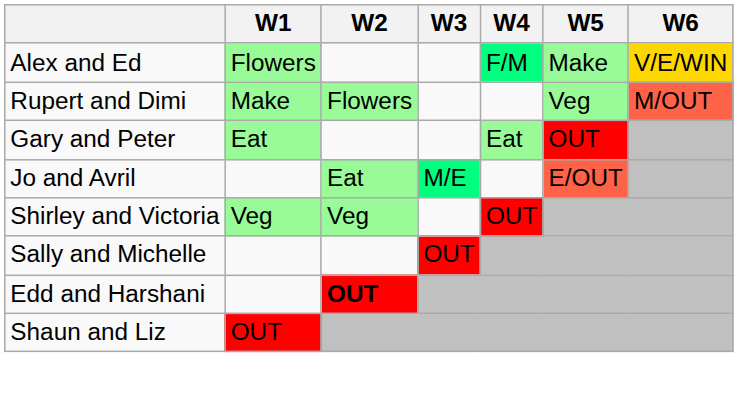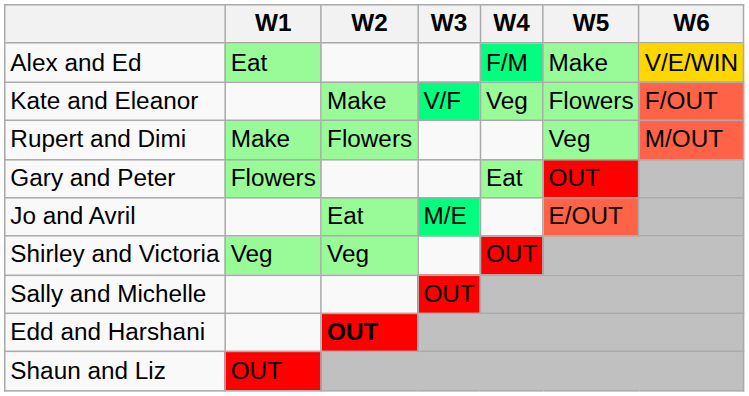Alex and Ed | W1: Flowers -> Eat
+ row: Kate and Eleanor | Make | V/F | Veg | Flowers | F/OUT
Gary and Peter | W1: Eat -> Flowers
